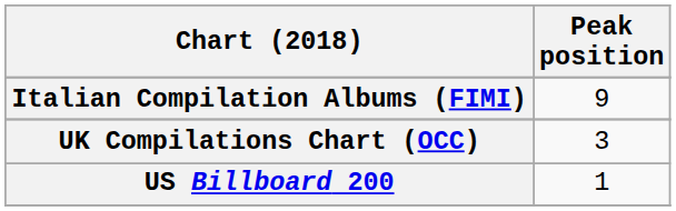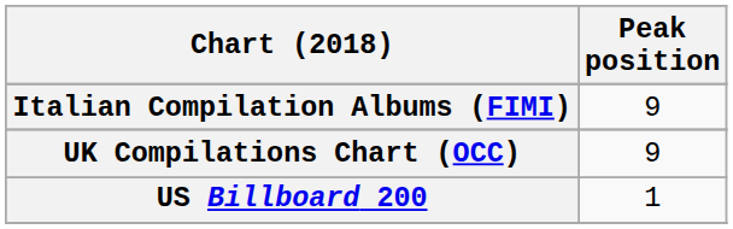UK Compilations Chart (OCC) | Peak position: 3 -> 9
